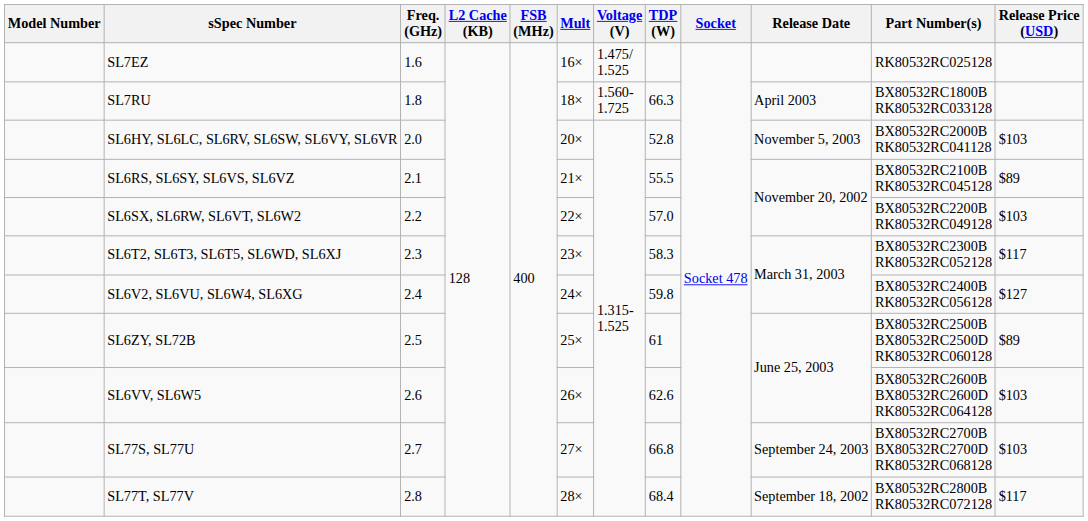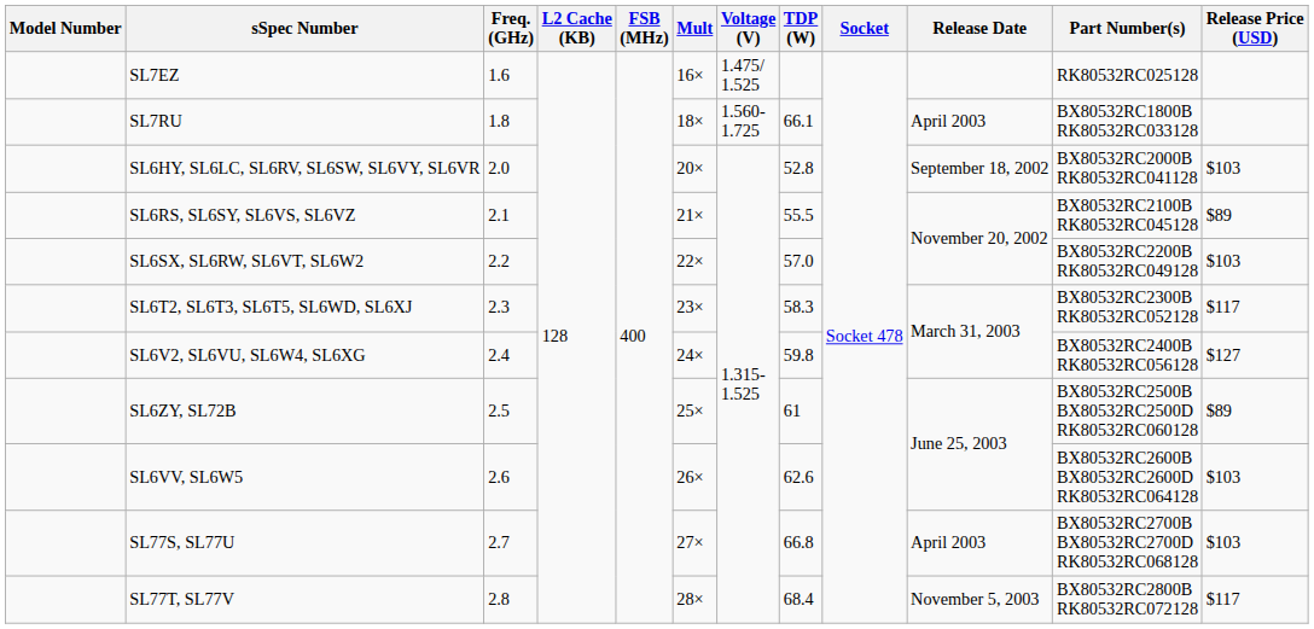SL7RU | TDP (W): 66.3 -> 66.1
SL6HY, SL6LC, SL6RV, SL6SW, SL6VY, SL6VR | Release Date: November 5, 2003 -> September 18, 2002
SL77S, SL77U | Release Date: September 24, 2003 -> April 2003
SL77T, SL77V | Release Date: September 18, 2002 -> November 5, 2003
